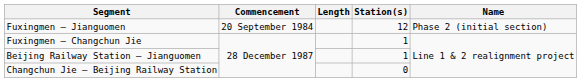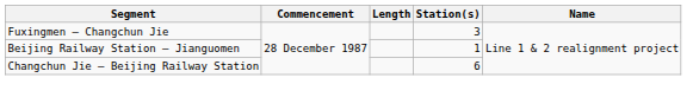- row: Fuxingmen — Jianguomen | 20 September 1984 | 12 | Phase 2 (initial section)
Fuxingmen — Changchun Jie | Station(s): 1 -> 3
Changchun Jie — Beijing Railway Station | Station(s): 0 -> 6
